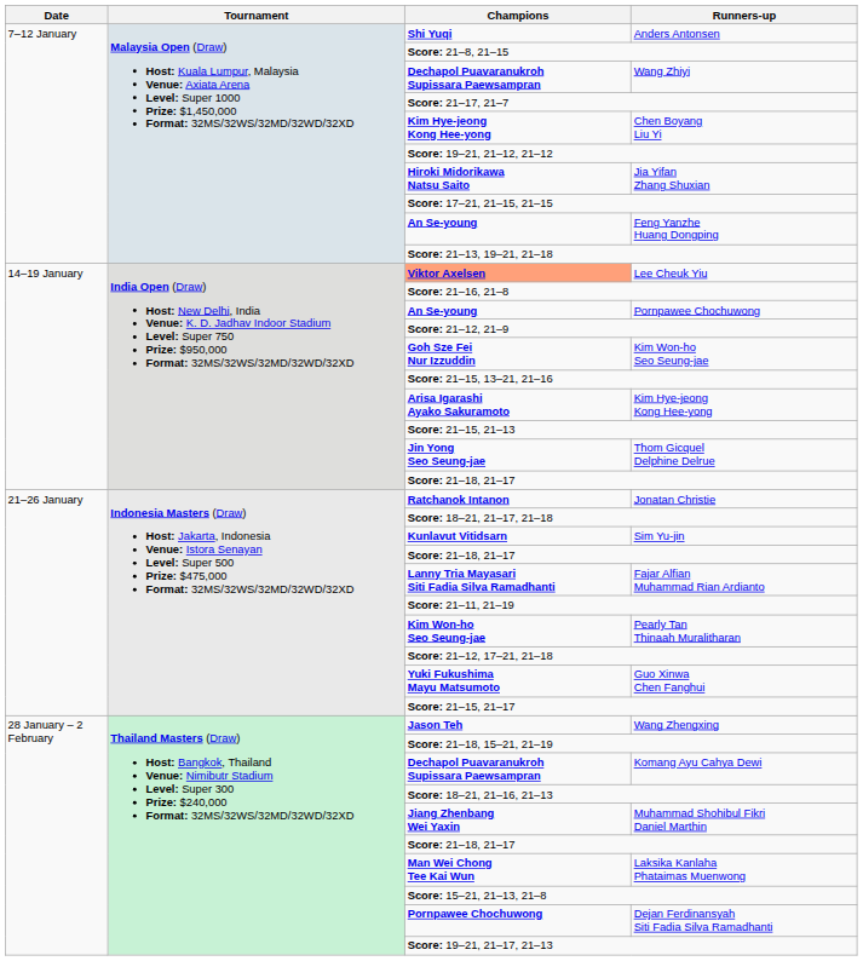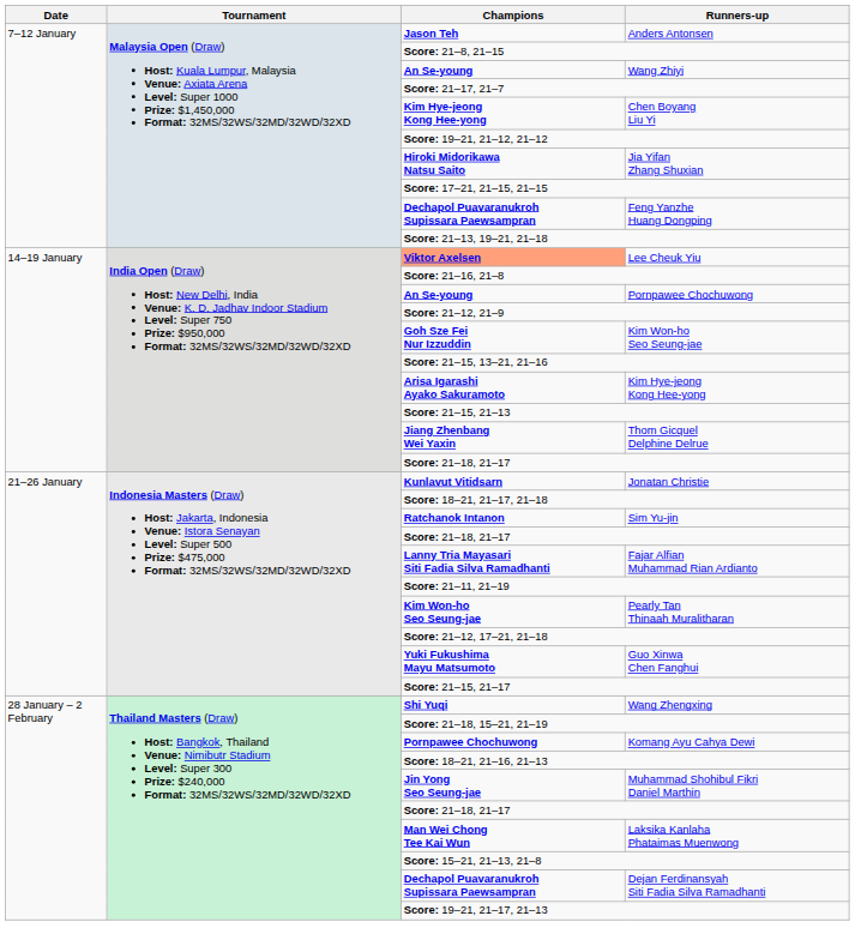Anders Antonsen | Champions: Shi Yuqi -> Jason Teh
Wang Zhiyi | Champions: Dechapol Puavaranukroh Supissara Paewsampran -> An Se-young
Feng Yanzhe Huang Dongping | Champions: An Se-young -> Dechapol Puavaranukroh Supissara Paewsampran
Thom Gicquel Delphine Delrue | Champions: Jin Yong Seo Seung-jae -> Jiang Zhenbang Wei Yaxin
Jonatan Christie | Champions: Ratchanok Intanon -> Kunlavut Vitidsarn
Sim Yu-jin | Champions: Kunlavut Vitidsarn -> Ratchanok Intanon
Wang Zhengxing | Champions: Jason Teh -> Shi Yuqi
Komang Ayu Cahya Dewi | Champions: Dechapol Puavaranukroh Supissara Paewsampran -> Pornpawee Chochuwong
Muhammad Shohibul Fikri Daniel Marthin | Champions: Jiang Zhenbang Wei Yaxin -> Jin Yong Seo Seung-jae
Dejan Ferdinansyah Siti Fadia Silva Ramadhanti | Champions: Pornpawee Chochuwong -> Dechapol Puavaranukroh Supissara Paewsampran
